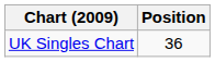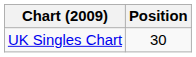UK Singles Chart | Position: 36 -> 30
